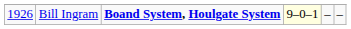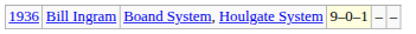Bill Ingram | column 1: 1926 -> 1936
Bill Ingram | column 3: bold -> normal
